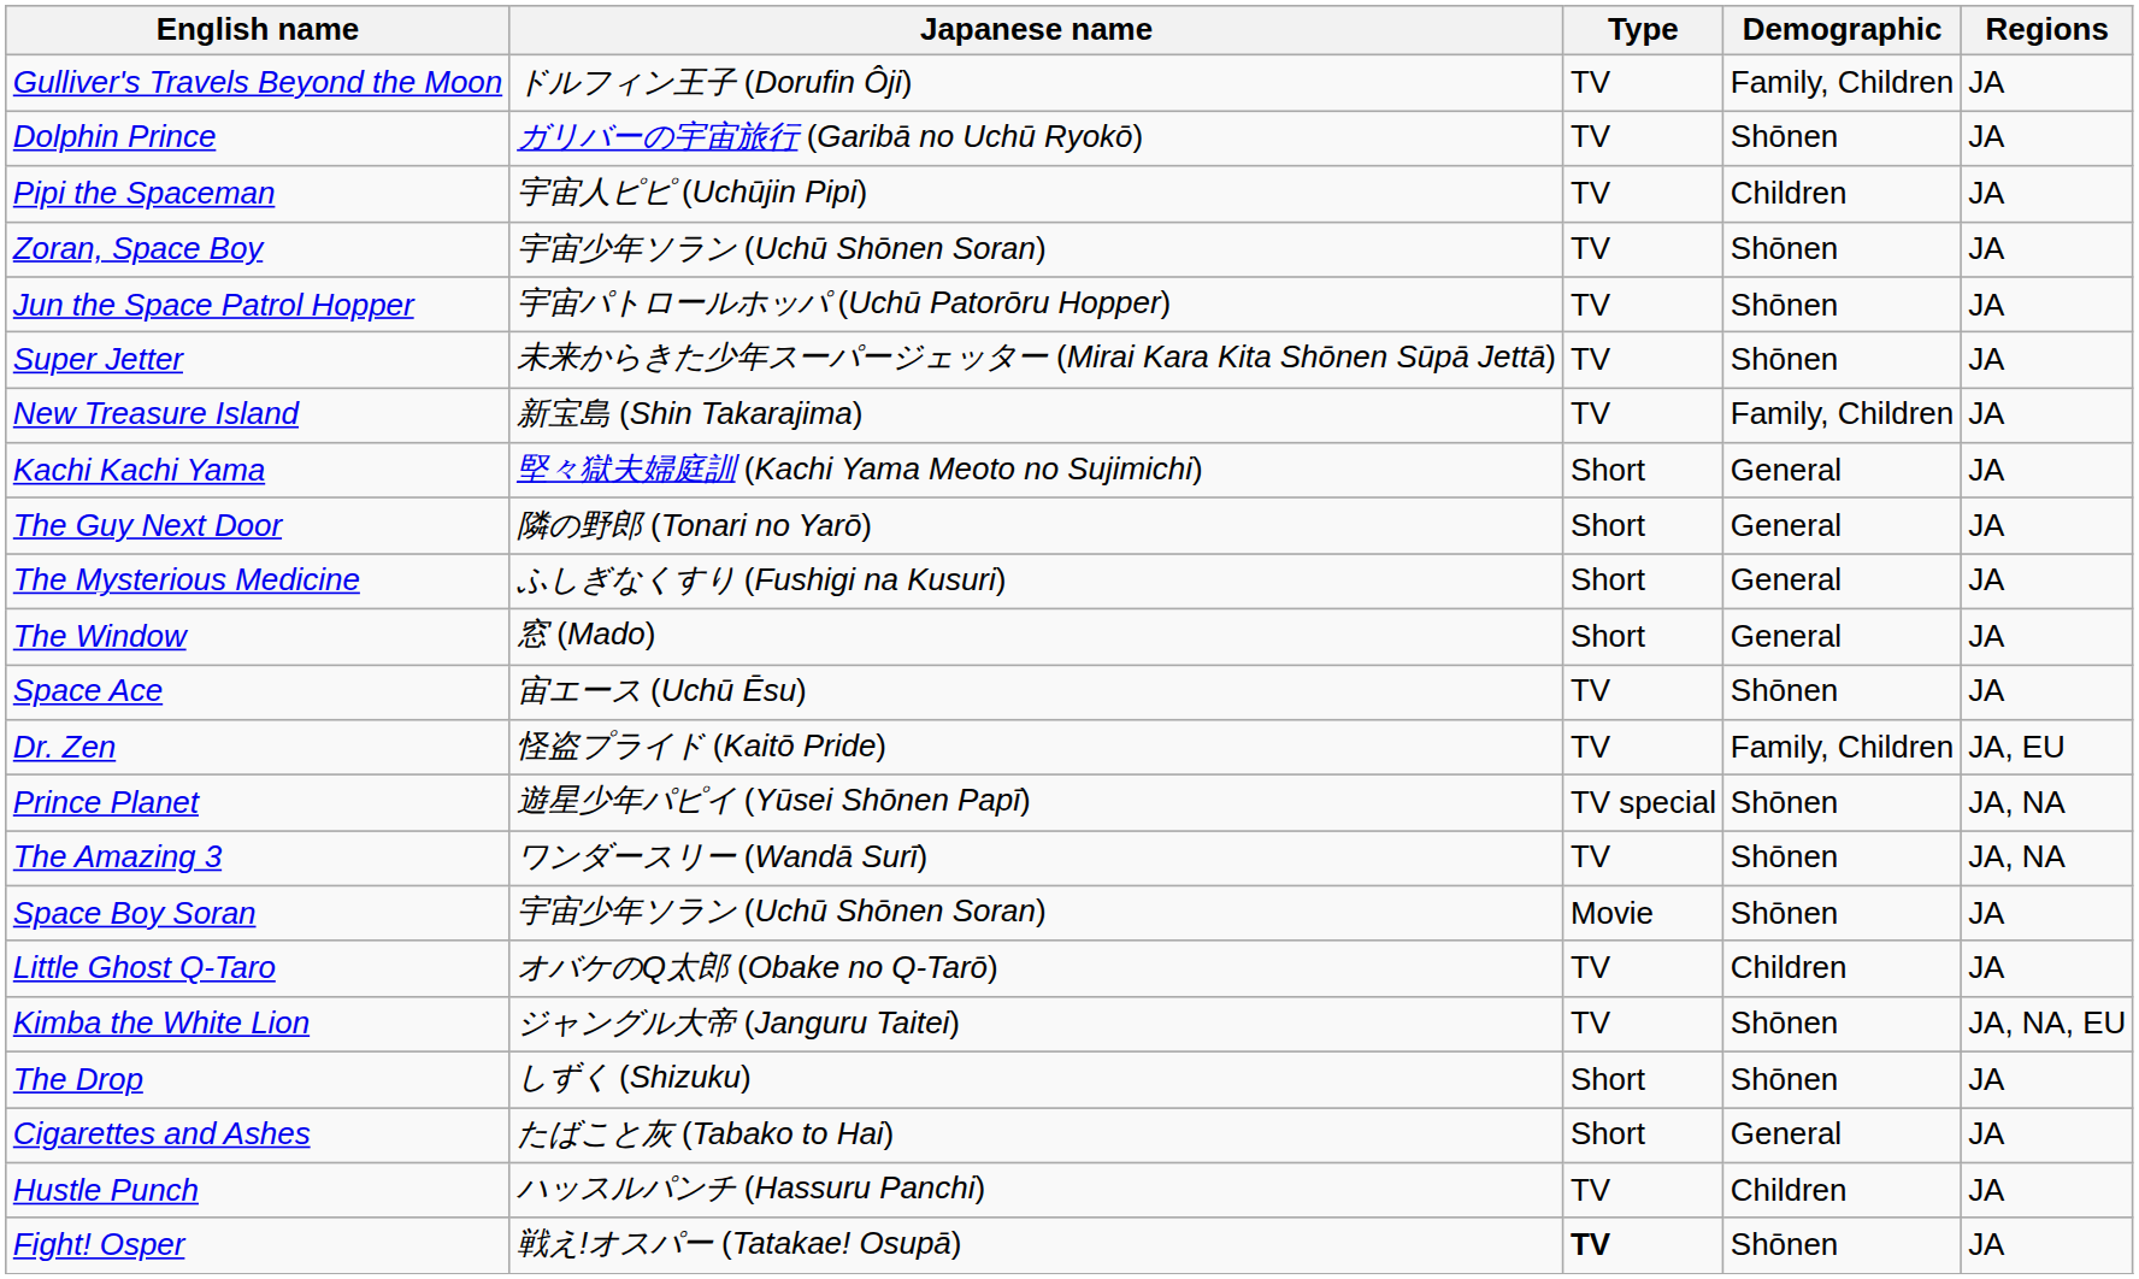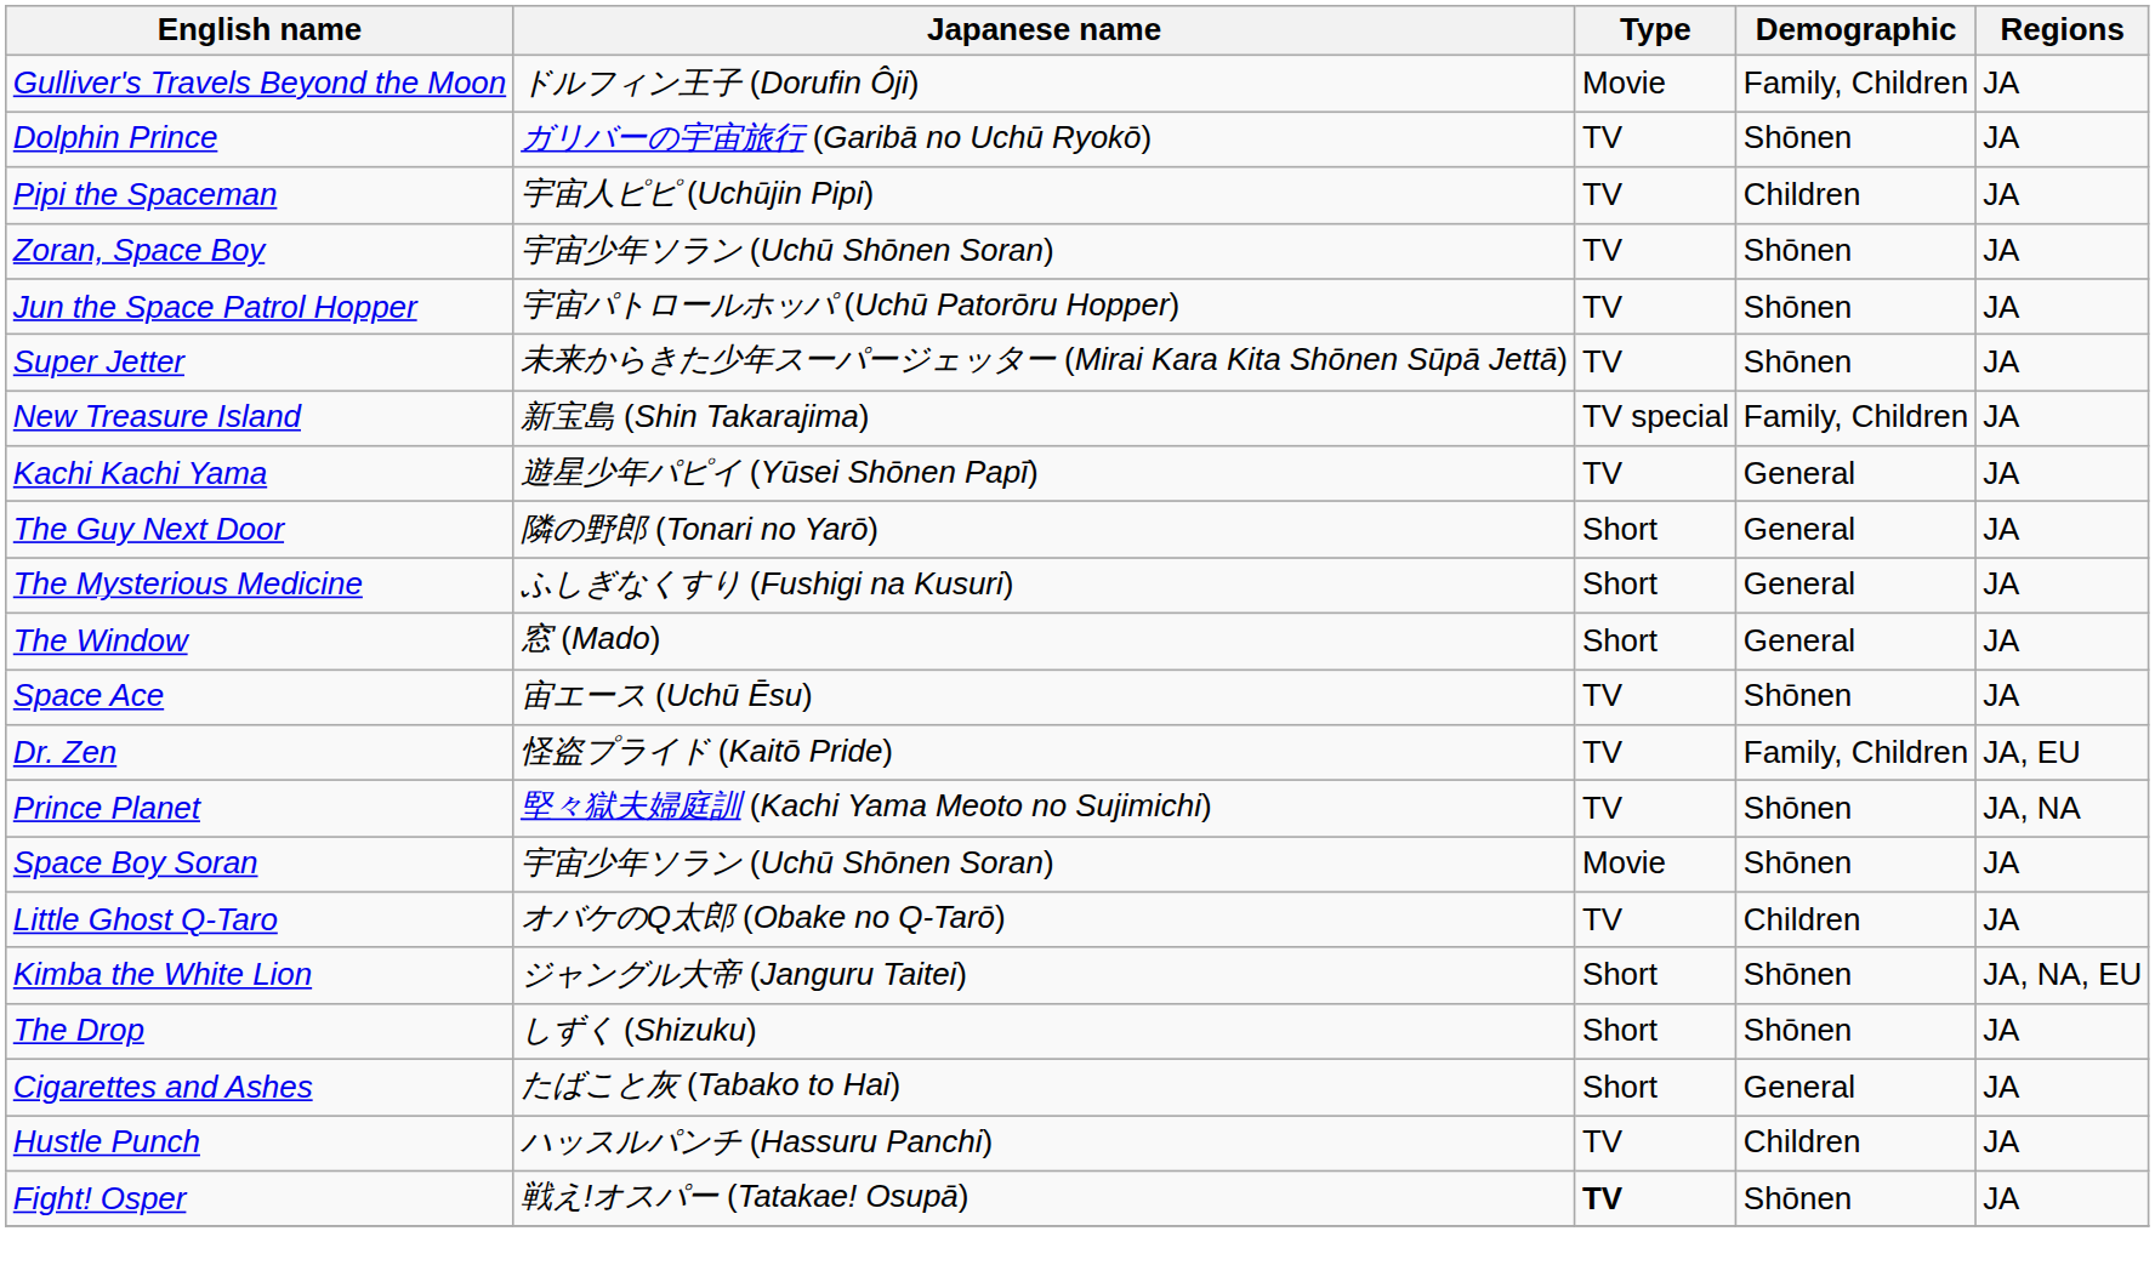Gulliver's Travels Beyond the Moon | Type: TV -> Movie
New Treasure Island | Type: TV -> TV special
Kachi Kachi Yama | Japanese name: 堅々獄夫婦庭訓 (Kachi Yama Meoto no Sujimichi) -> 遊星少年パピイ (Yūsei Shōnen Papī)
Kachi Kachi Yama | Type: Short -> TV
Prince Planet | Japanese name: 遊星少年パピイ (Yūsei Shōnen Papī) -> 堅々獄夫婦庭訓 (Kachi Yama Meoto no Sujimichi)
Prince Planet | Type: TV special -> TV
- row: The Amazing 3 | ワンダースリー (Wandā Surī) | TV | Shōnen | JA, NA
Kimba the White Lion | Type: TV -> Short
